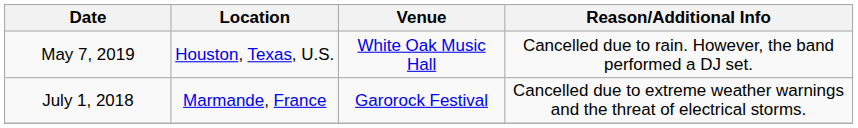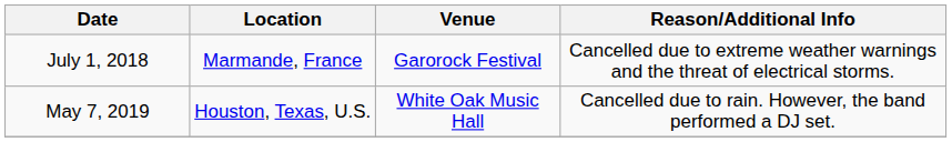rows swapped: July 1, 2018 <-> May 7, 2019
